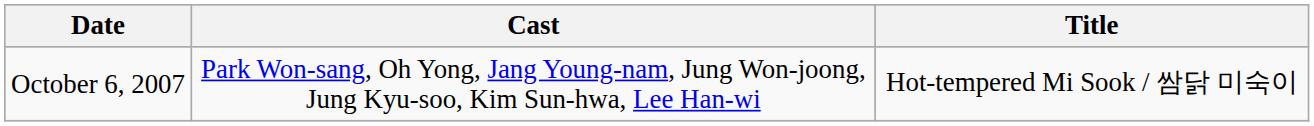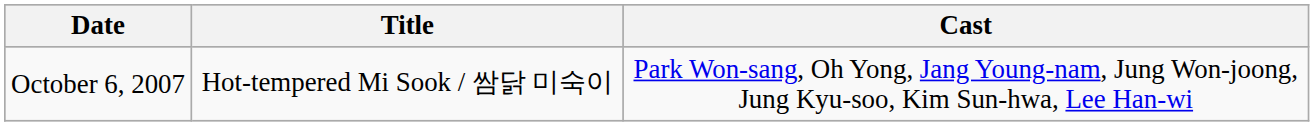columns swapped: Title <-> Cast
